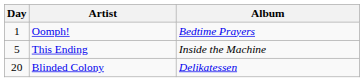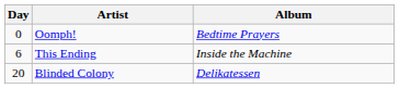Oomph! | Day: 1 -> 0
This Ending | Day: 5 -> 6
